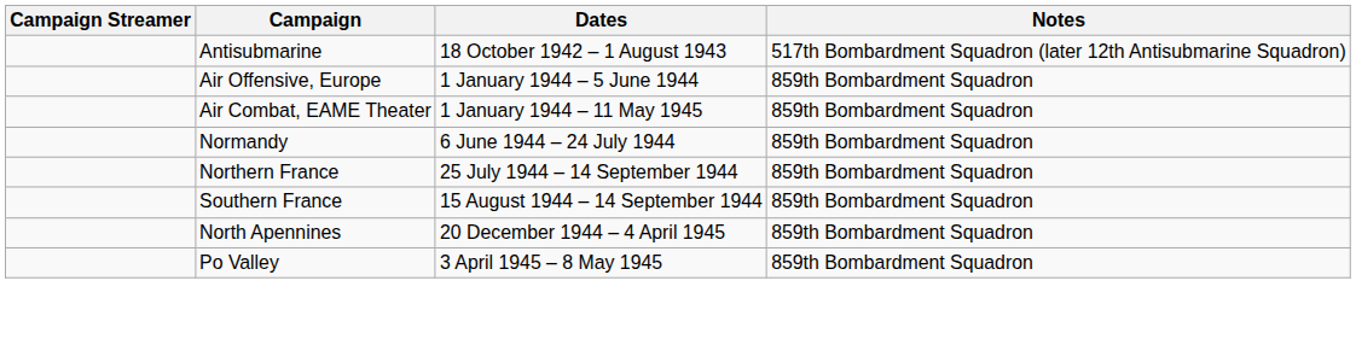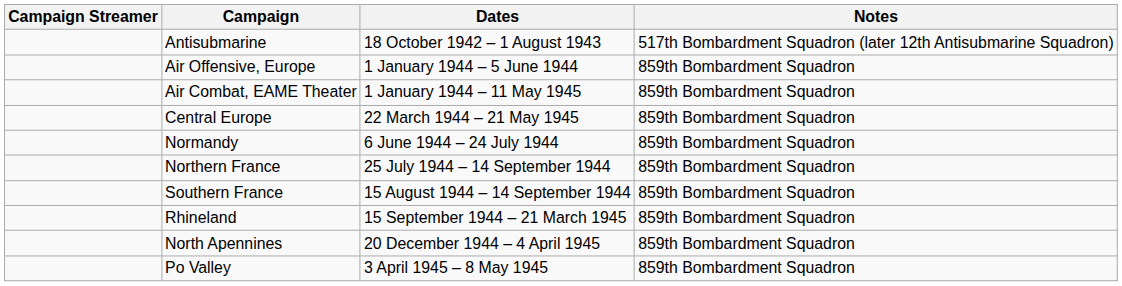+ row: Central Europe | 22 March 1944 – 21 May 1945 | 859th Bombardment Squadron
+ row: Rhineland | 15 September 1944 – 21 March 1945 | 859th Bombardment Squadron
